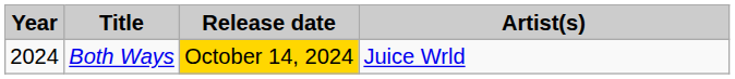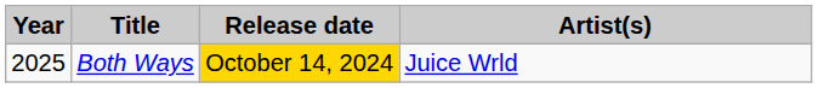Both Ways | Year: 2024 -> 2025
